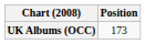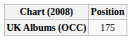UK Albums (OCC) | Position: 173 -> 175
